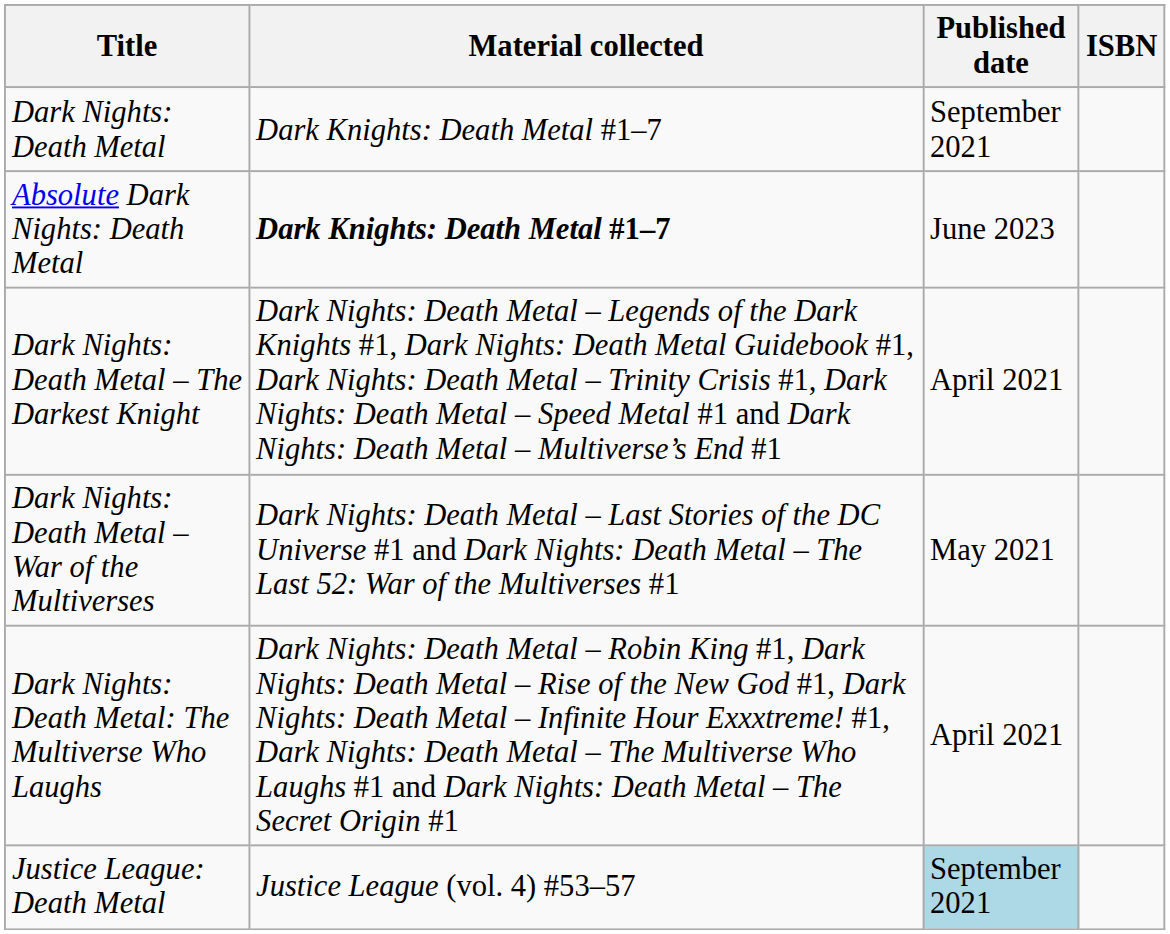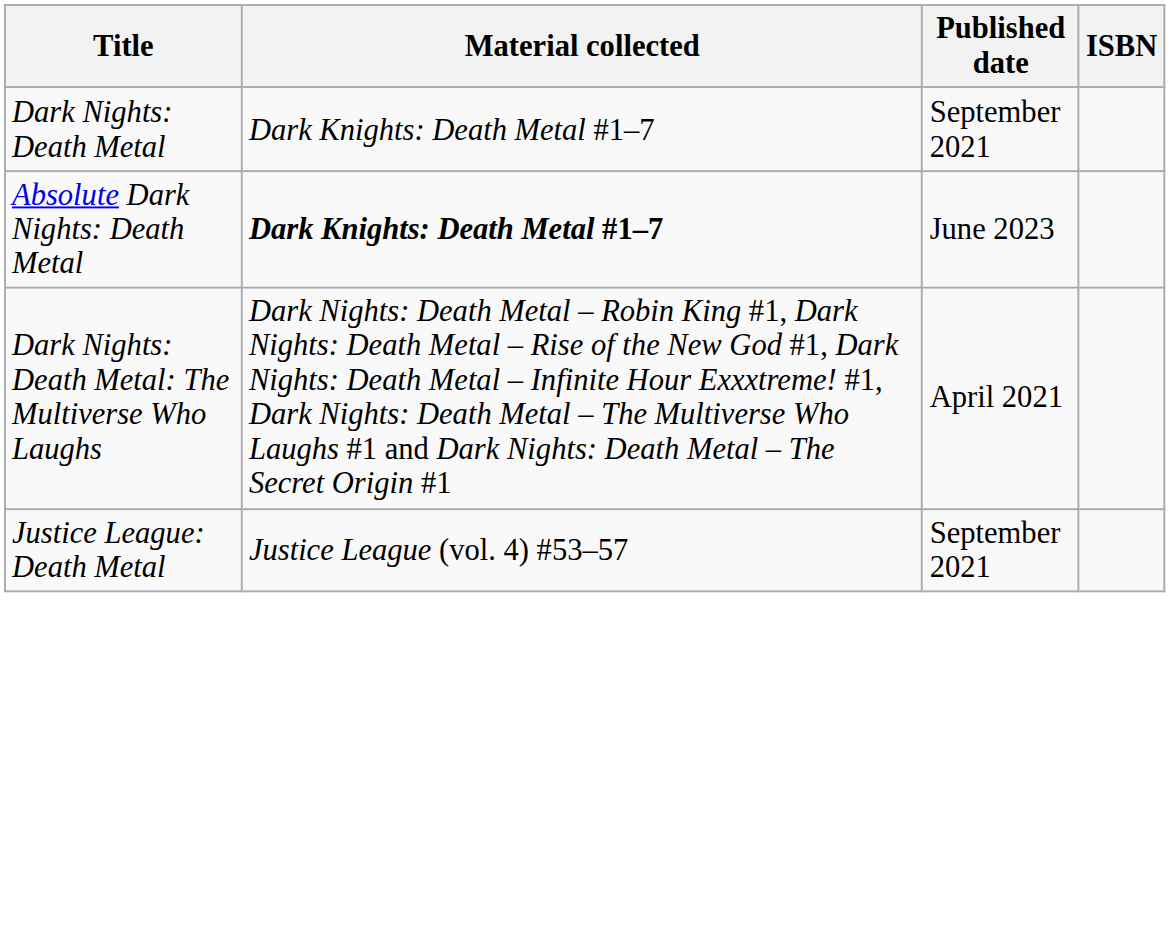- row: Dark Nights: Death Metal – The Darkest Knight | Dark Nights: Death Metal – Legends of the Dark Knights #1, Dark Nights: Death Metal Guidebook #1, Dark Nights: Death Metal – Trinity Crisis #1, Dark Nights: Death Metal – Speed Metal #1 and Dark Nights: Death Metal – Multiverse’s End #1 | April 2021
- row: Dark Nights: Death Metal – War of the Multiverses | Dark Nights: Death Metal – Last Stories of the DC Universe #1 and Dark Nights: Death Metal – The Last 52: War of the Multiverses #1 | May 2021
Justice League: Death Metal | Published date: lightblue background -> no background
